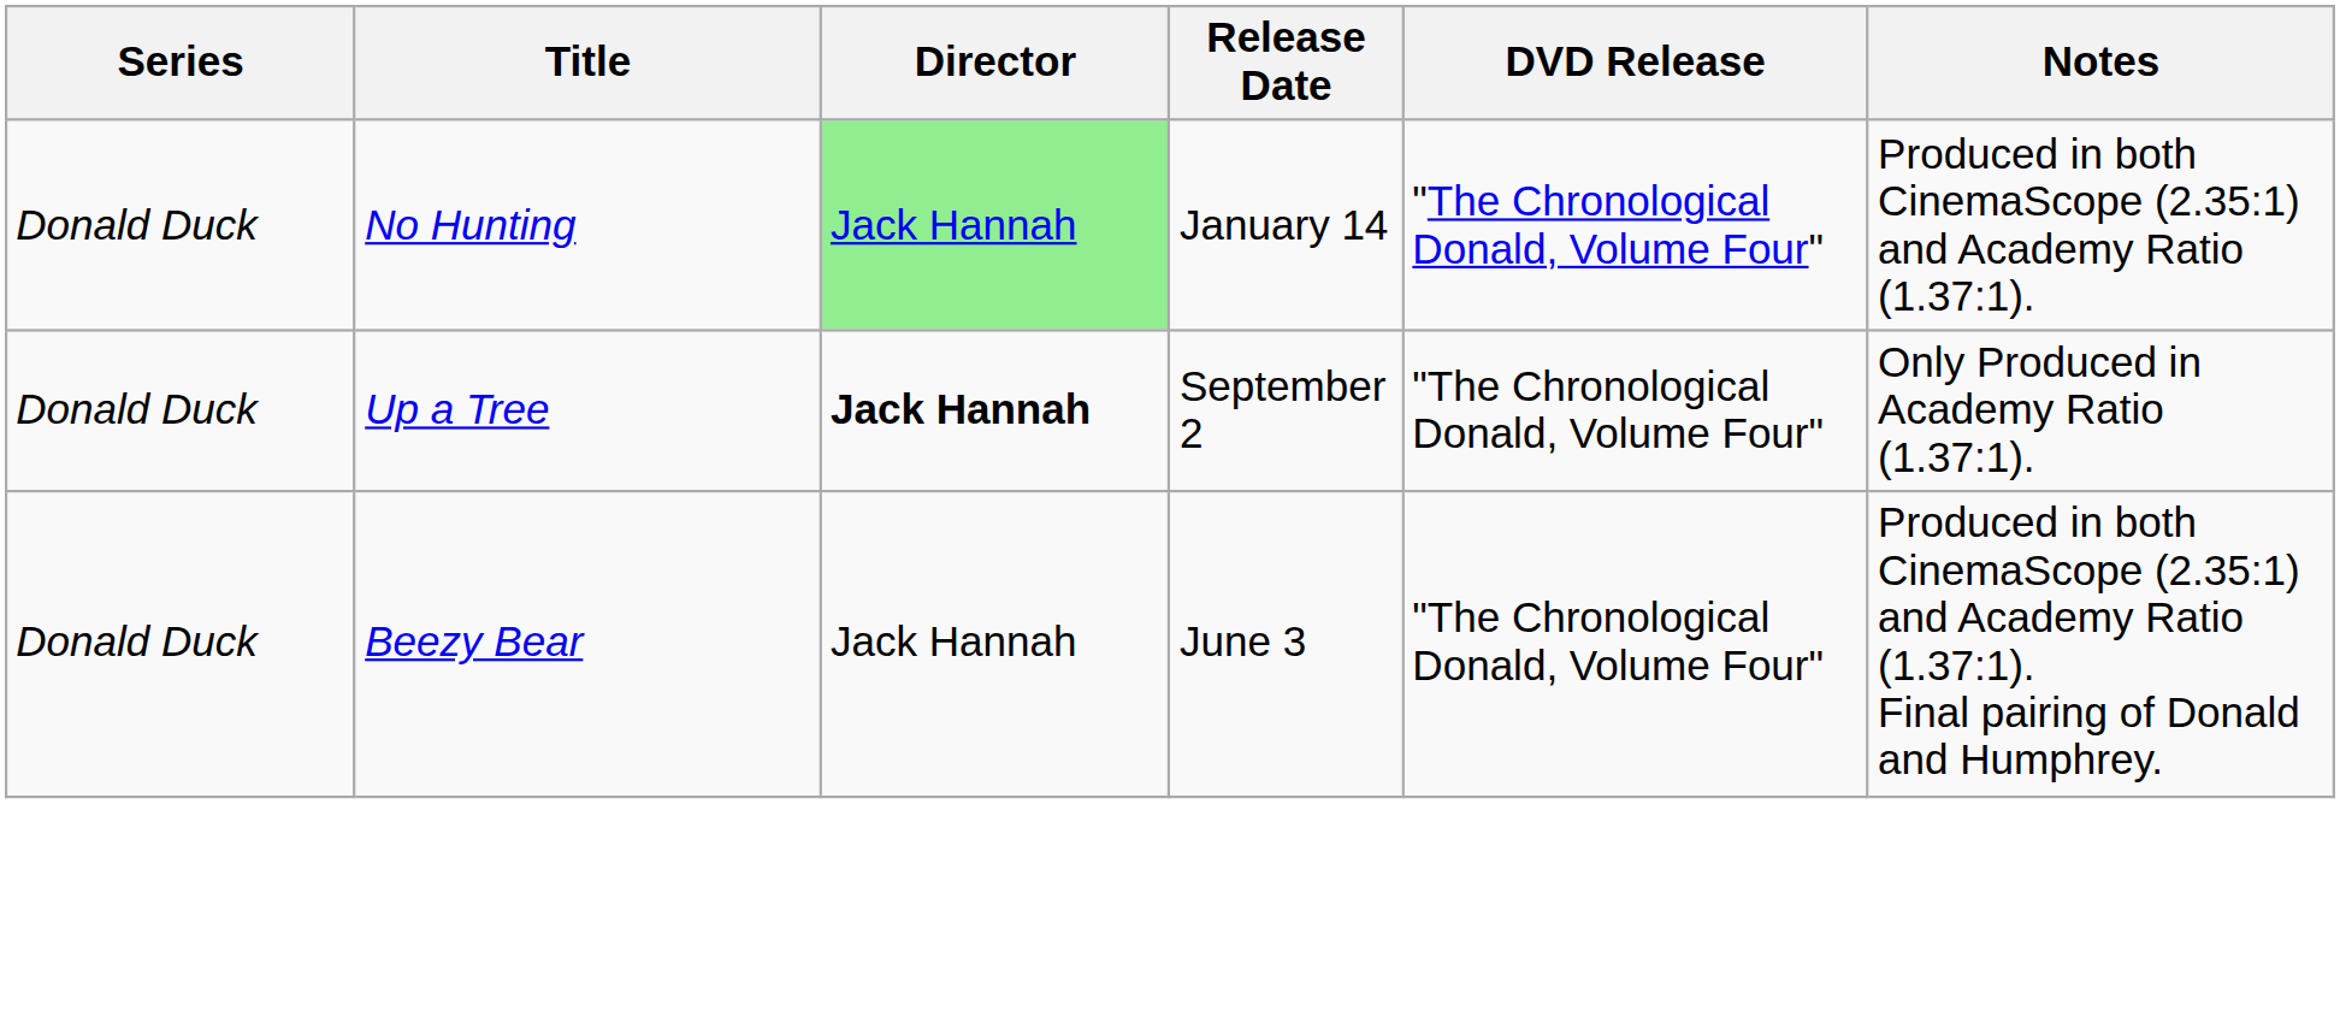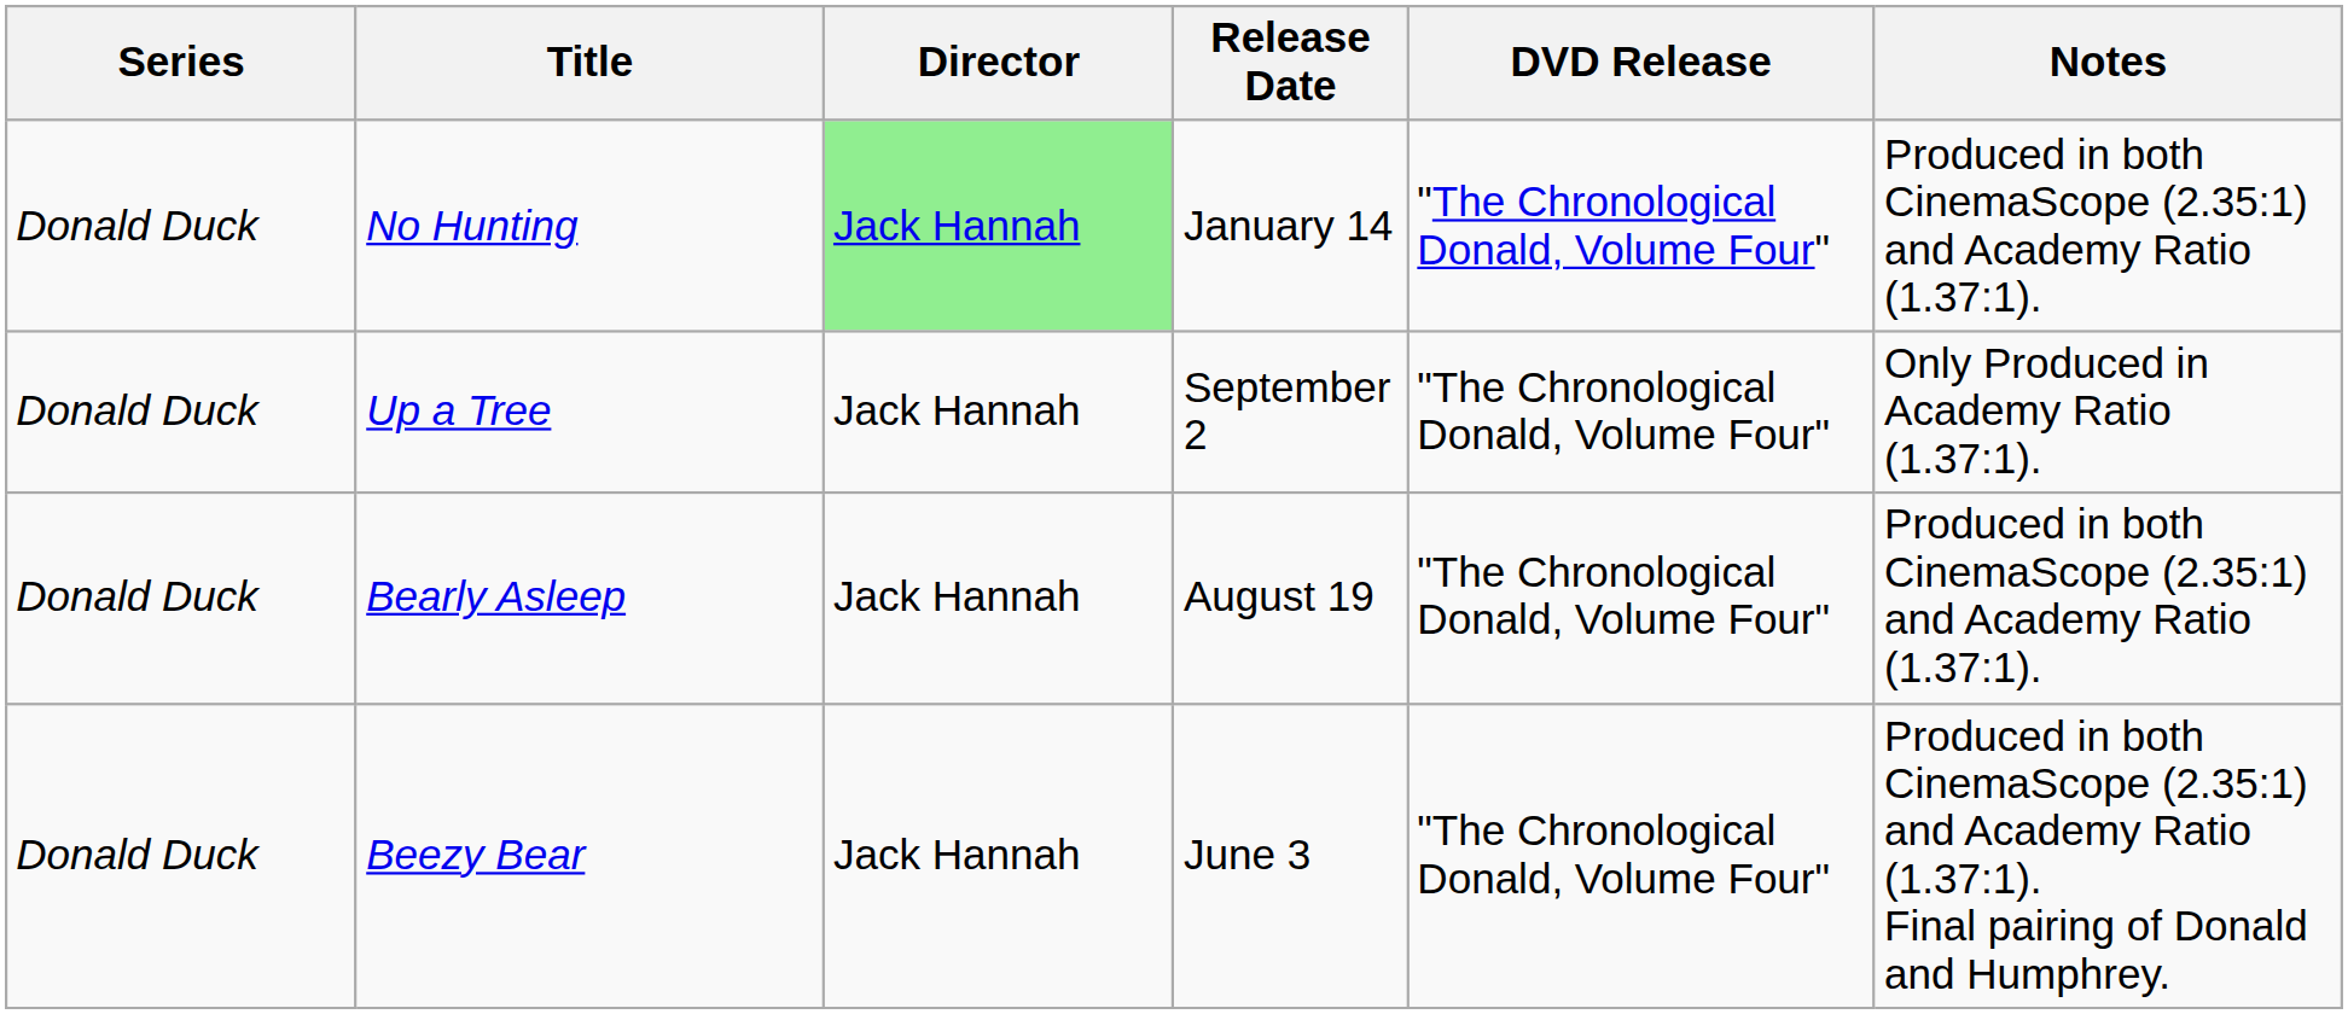Up a Tree | Director: bold -> normal
+ row: Donald Duck | Bearly Asleep | Jack Hannah | August 19 | "The Chronological Donald, Volume Four" | Produced in both CinemaScope (2.35:1) and Academy Ratio (1.37:1).
